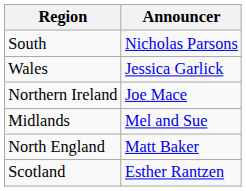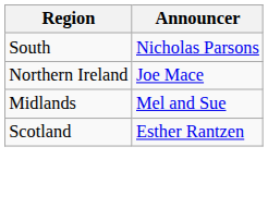- row: Wales | Jessica Garlick
- row: North England | Matt Baker
